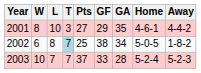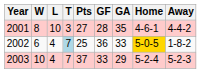2001 | GF: 29 -> 28
2002 | L: 8 -> 4
2002 | GF: 38 -> 36
2002 | GA: 34 -> 33
2002 | Home: no background -> gold background
2003 | L: 7 -> 4
2003 | GA: 28 -> 29
